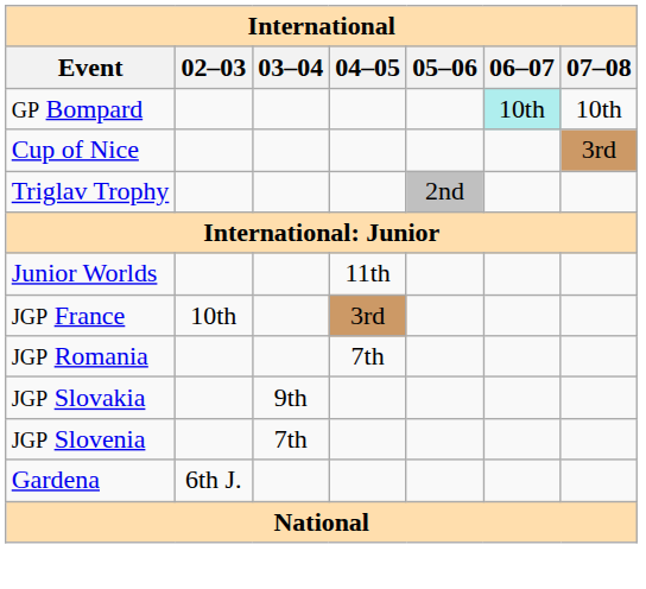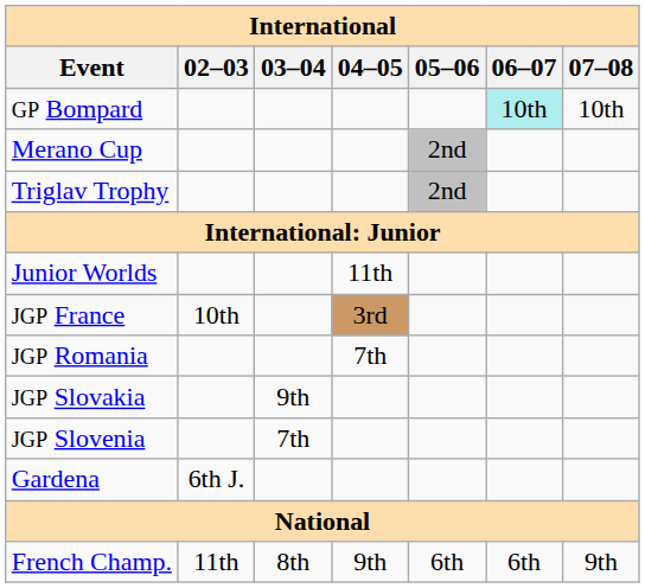- row: Cup of Nice | 3rd
+ row: Merano Cup | 2nd
+ row: French Champ. | 11th | 8th | 9th | 6th | 6th | 9th
